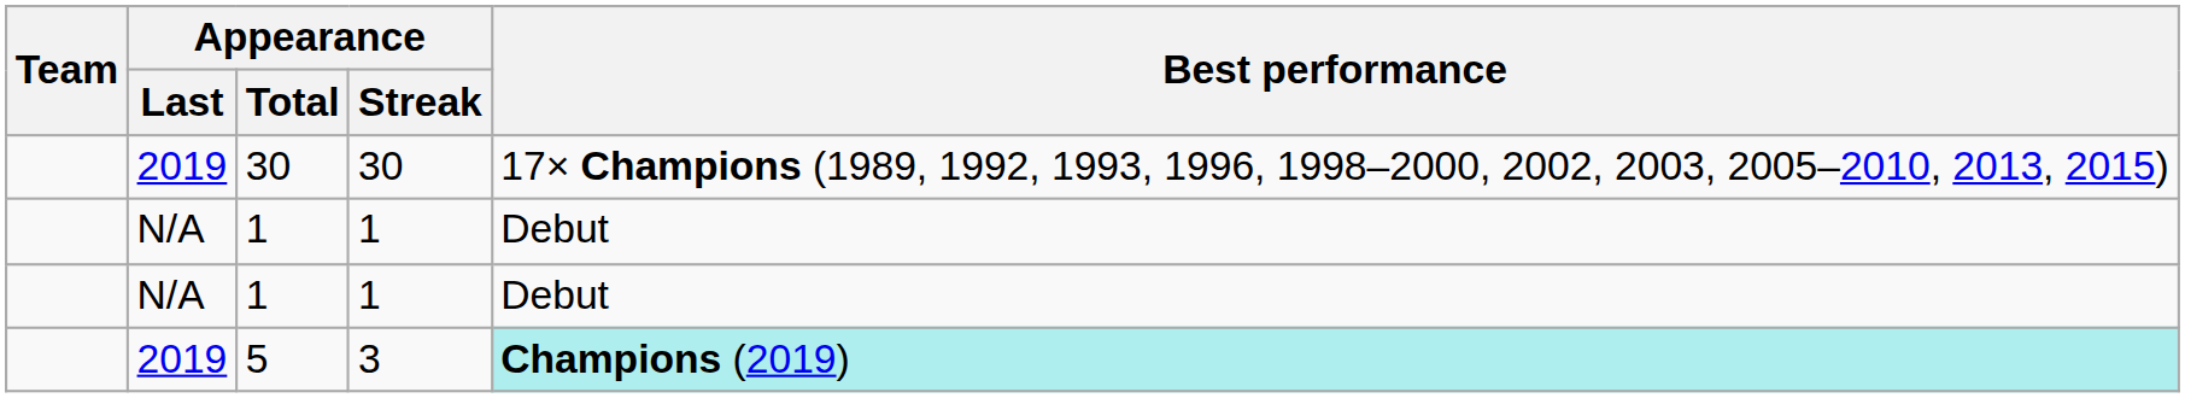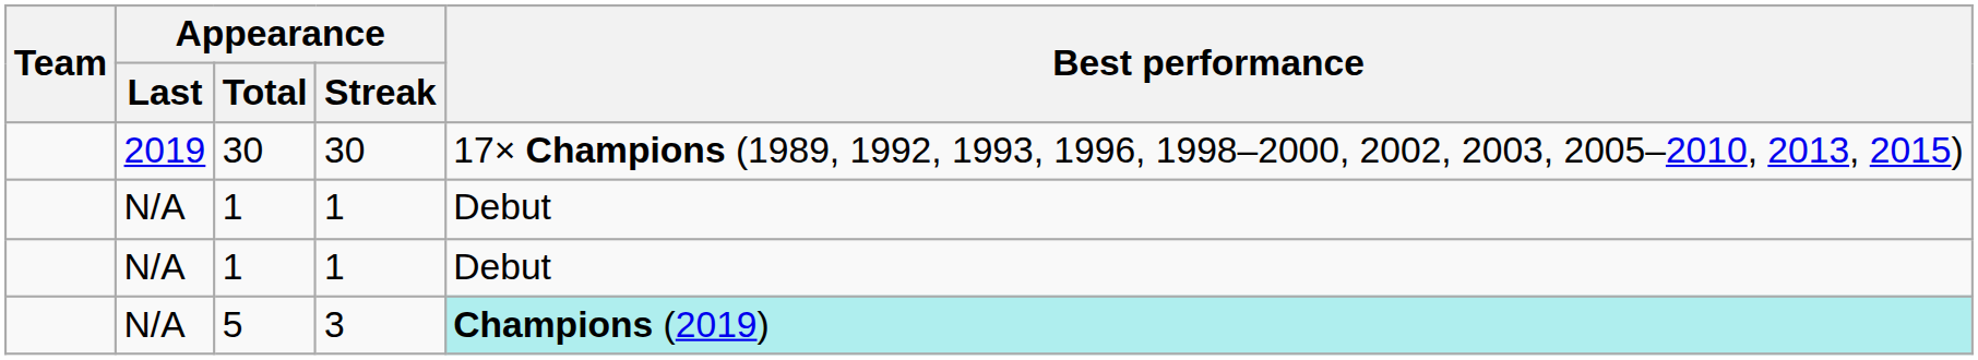5 | Appearance / Last: 2019 -> N/A
